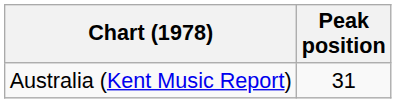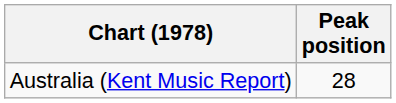Australia (Kent Music Report) | Peak position: 31 -> 28
